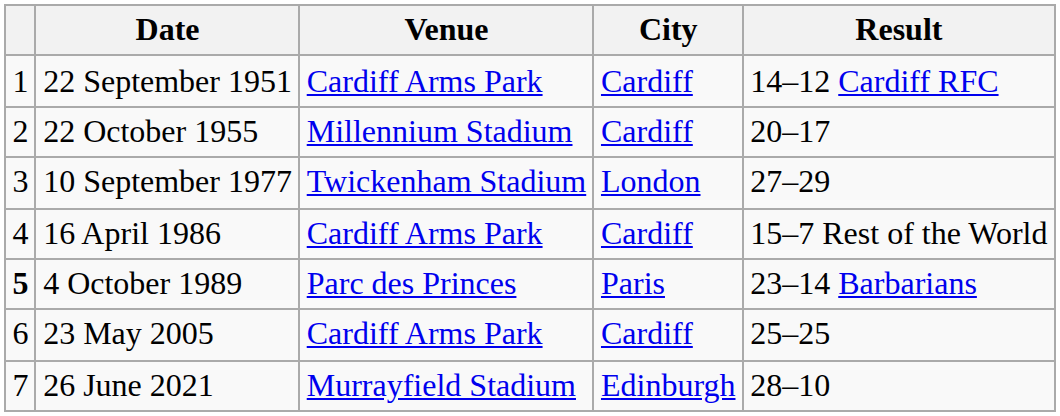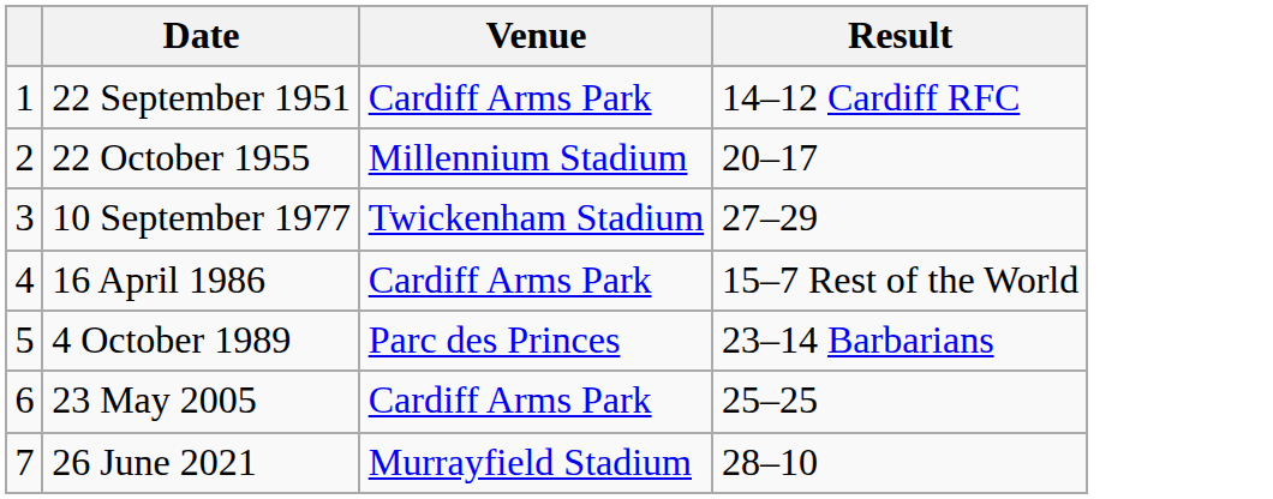- column: City | Cardiff | Cardiff | London | Cardiff | Paris | Cardiff | Edinburgh
4 October 1989 | column 1: bold -> normal
